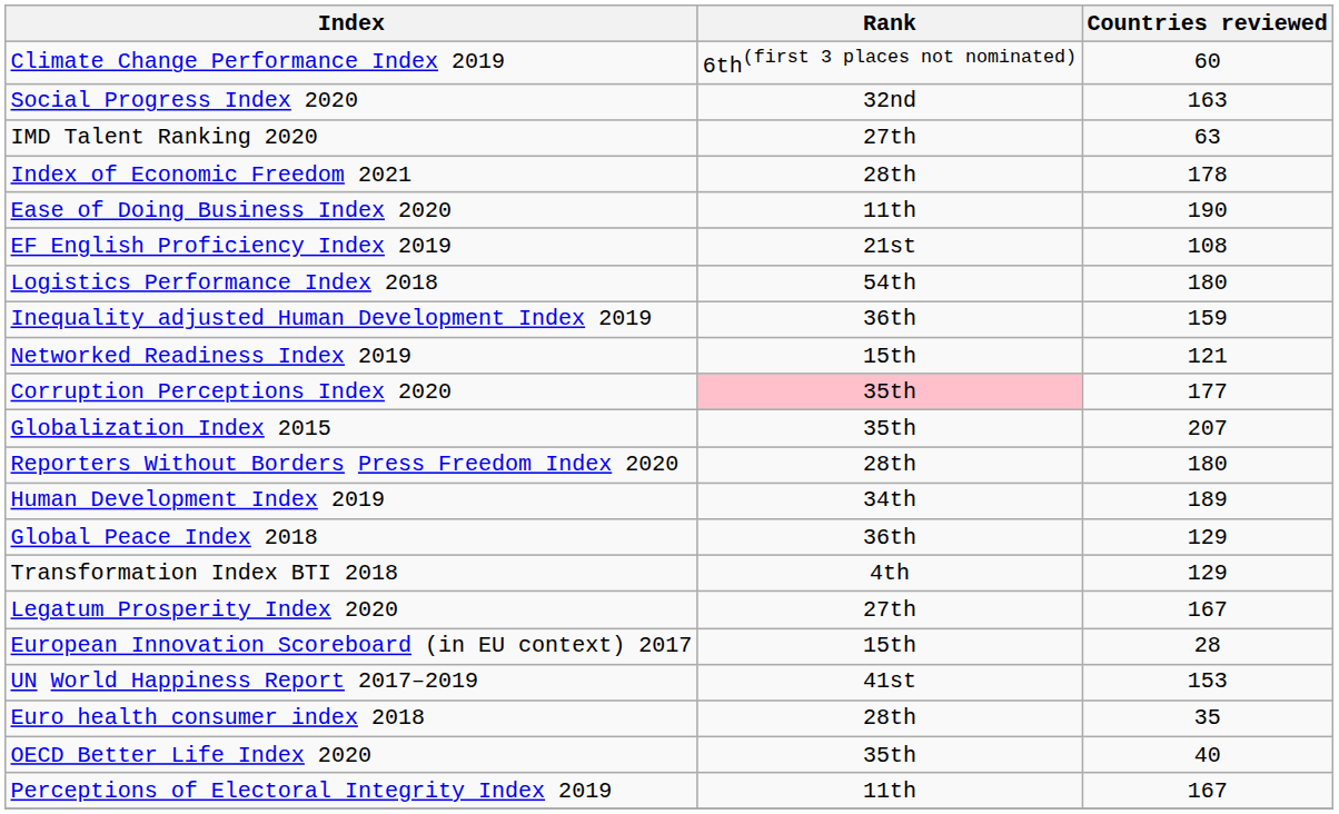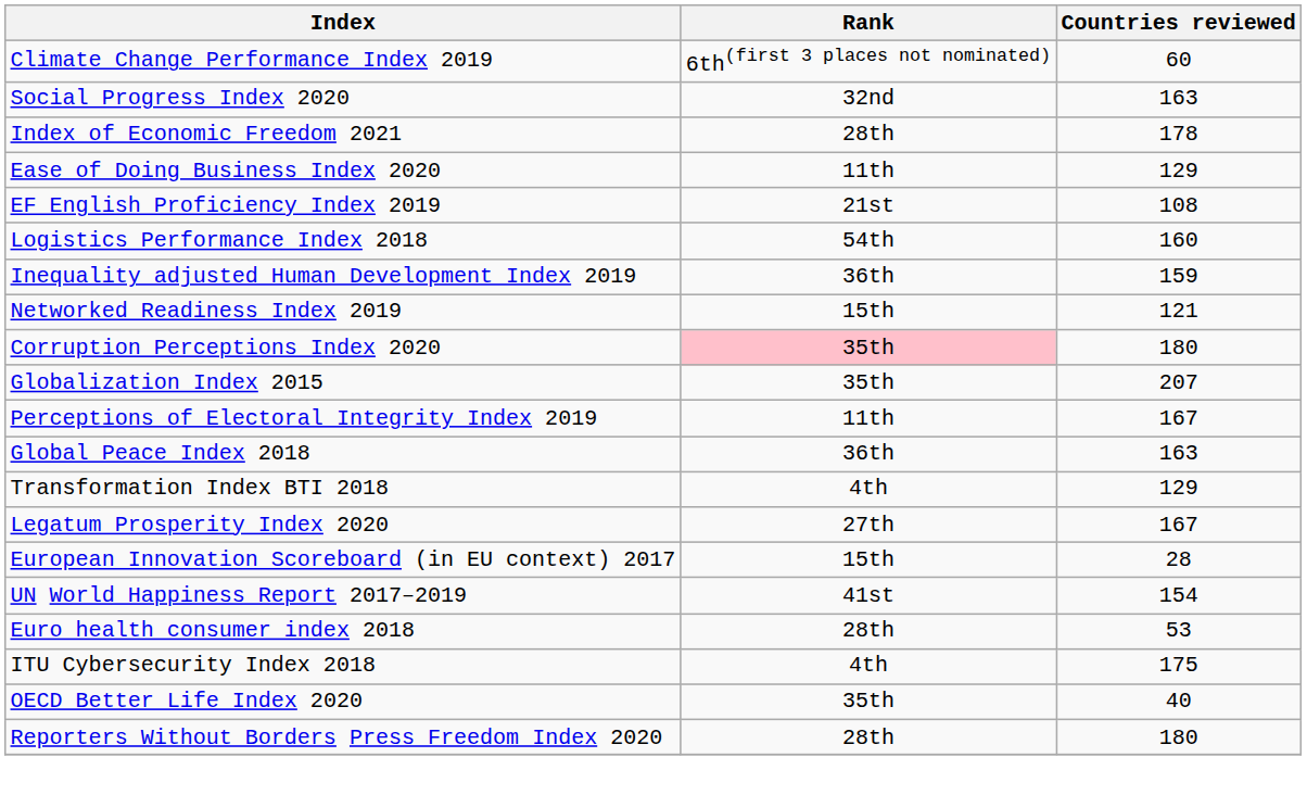- row: IMD Talent Ranking 2020 | 27th | 63
Ease of Doing Business Index 2020 | Countries reviewed: 190 -> 129
Logistics Performance Index 2018 | Countries reviewed: 180 -> 160
Corruption Perceptions Index 2020 | Countries reviewed: 177 -> 180
rows swapped: Reporters Without Borders Press Freedom Index 2020 <-> Perceptions of Electoral Integrity Index 2019
- row: Human Development Index 2019 | 34th | 189
Global Peace Index 2018 | Countries reviewed: 129 -> 163
UN World Happiness Report 2017–2019 | Countries reviewed: 153 -> 154
Euro health consumer index 2018 | Countries reviewed: 35 -> 53
+ row: ITU Cybersecurity Index 2018 | 4th | 175
